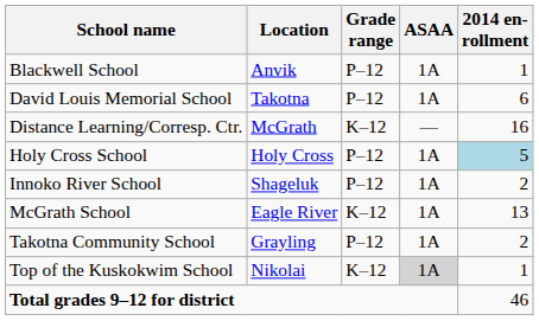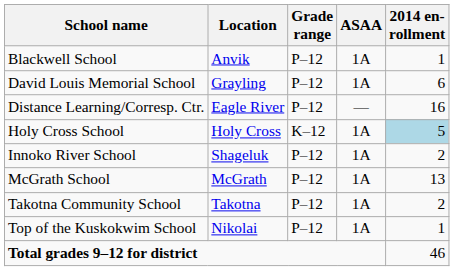David Louis Memorial School | Location: Takotna -> Grayling
Distance Learning/Corresp. Ctr. | Location: McGrath -> Eagle River
Distance Learning/Corresp. Ctr. | Grade range: K–12 -> P–12
Holy Cross School | Grade range: P–12 -> K–12
McGrath School | Location: Eagle River -> McGrath
McGrath School | Grade range: K–12 -> P–12
Takotna Community School | Location: Grayling -> Takotna
Top of the Kuskokwim School | Grade range: K–12 -> P–12
Top of the Kuskokwim School | ASAA: lightgrey background -> no background
